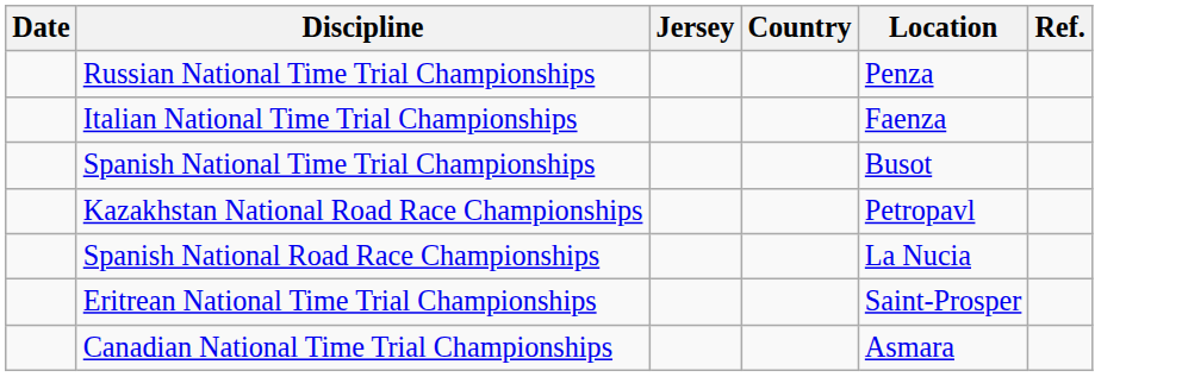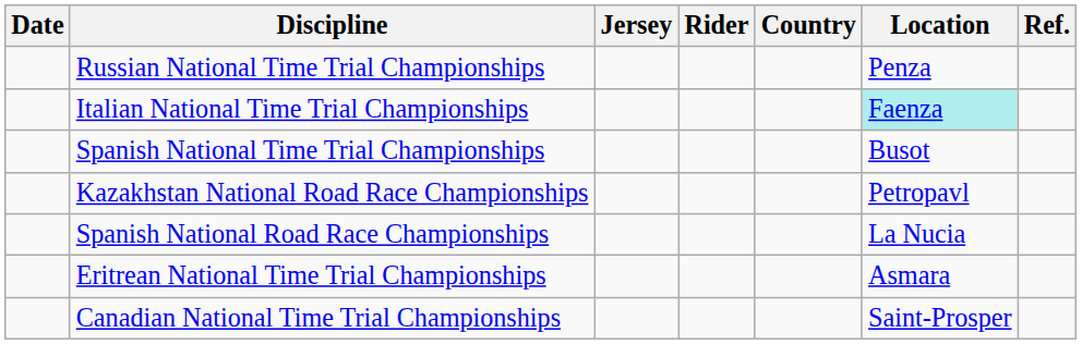+ column: Rider
Italian National Time Trial Championships | Location: no background -> paleturquoise background
Eritrean National Time Trial Championships | Location: Saint-Prosper -> Asmara
Canadian National Time Trial Championships | Location: Asmara -> Saint-Prosper
